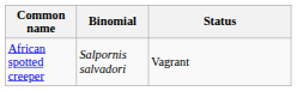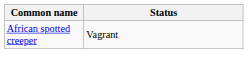- column: Binomial | Salpornis salvadori
